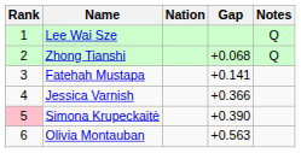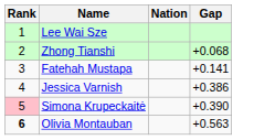- column: Notes | Q | Q
Jessica Varnish | Gap: +0.366 -> +0.386
Olivia Montauban | Rank: normal -> bold
